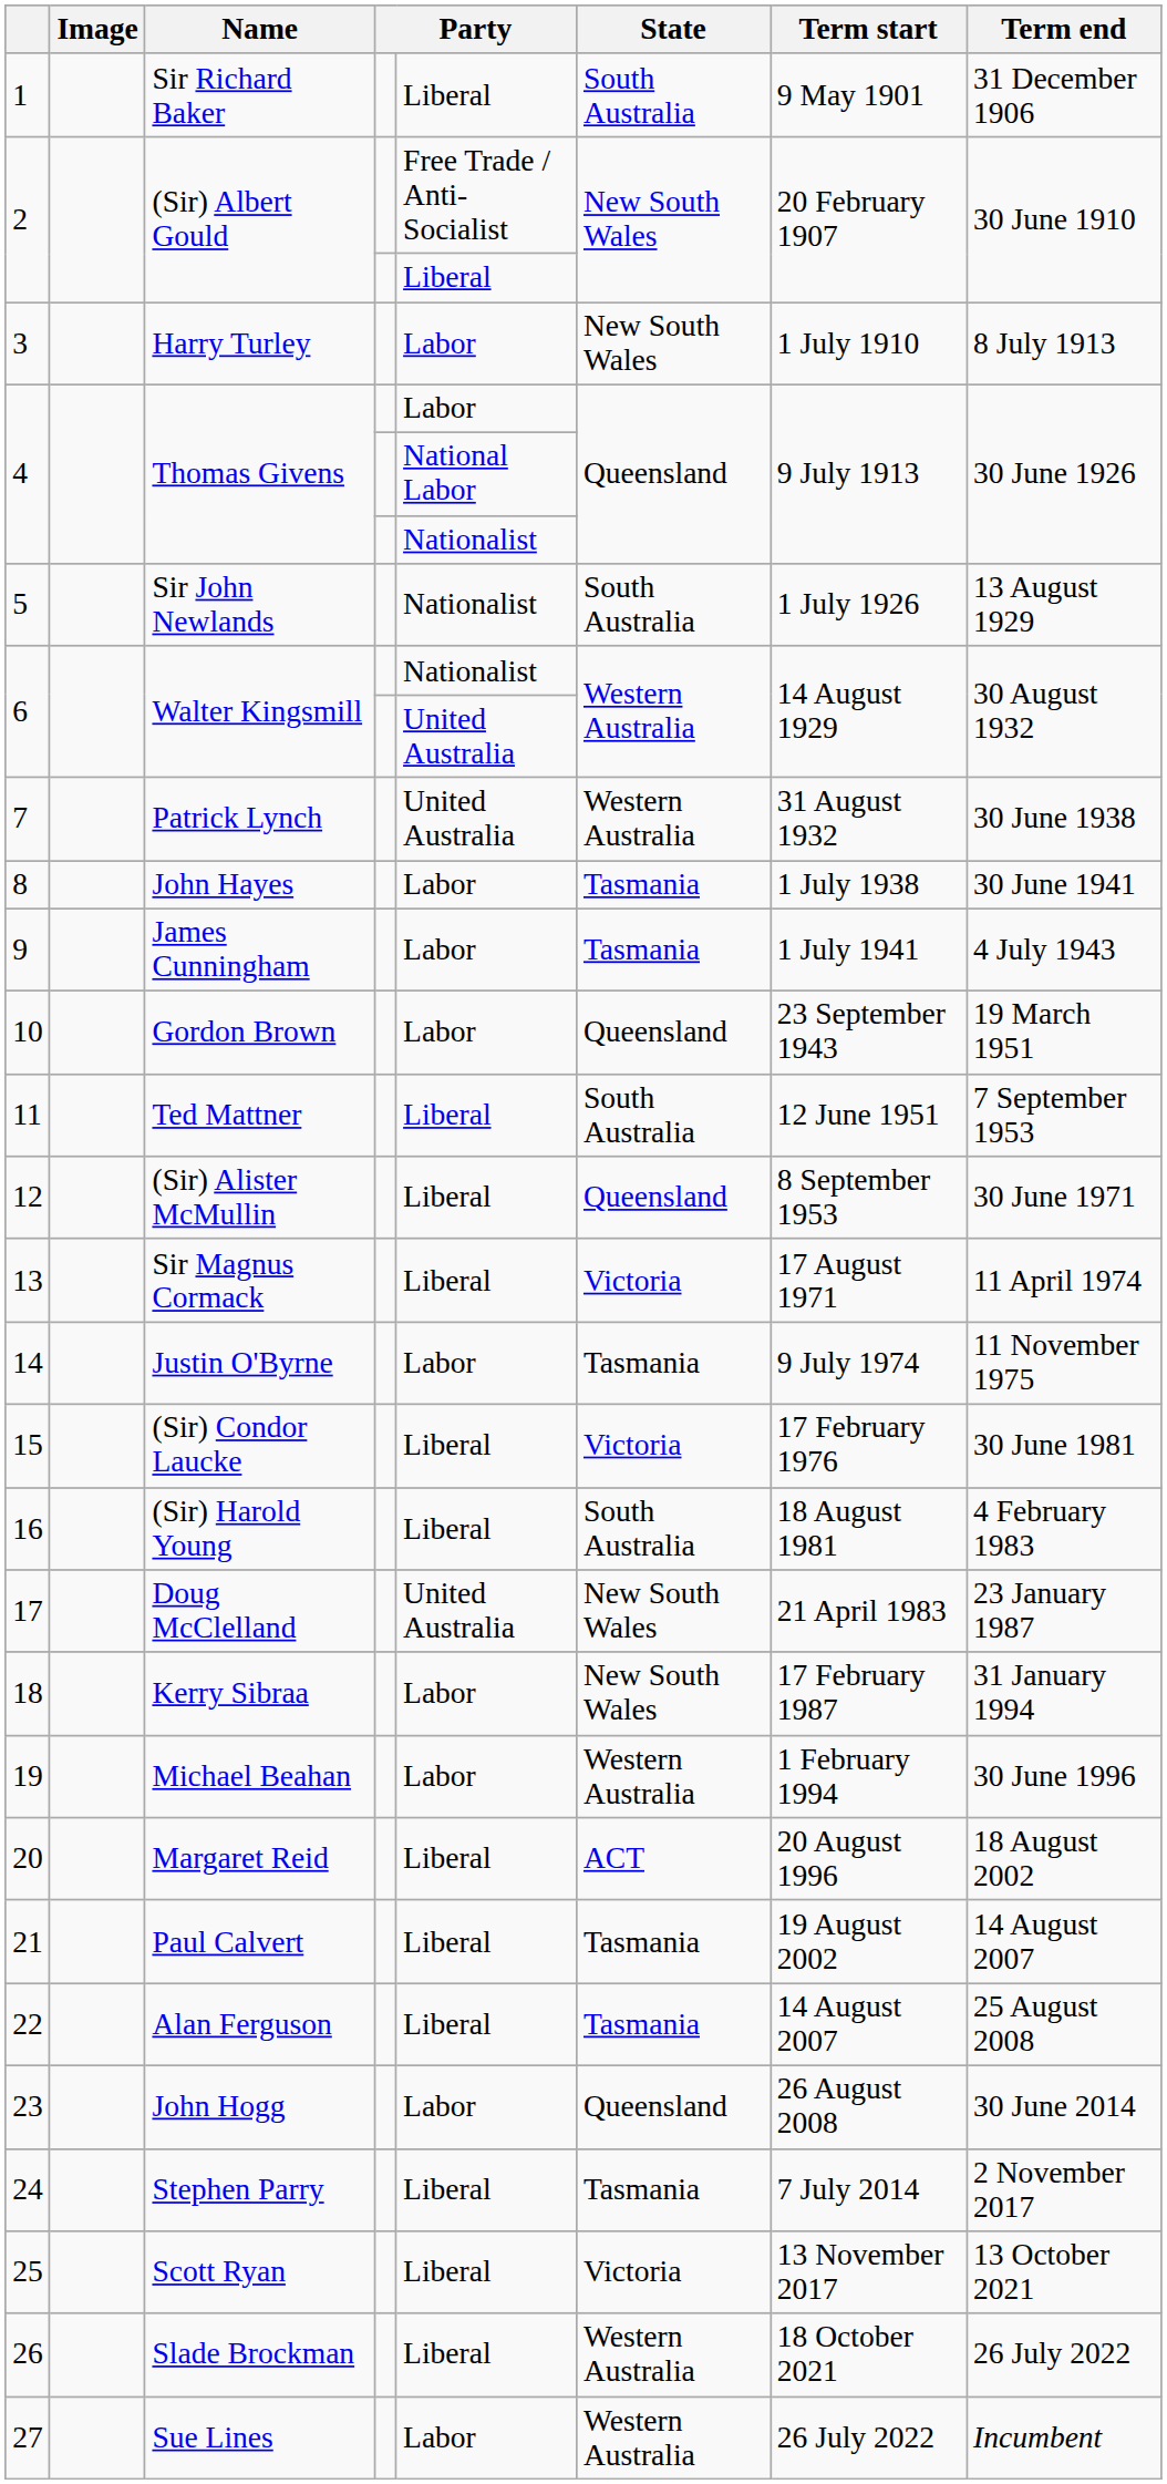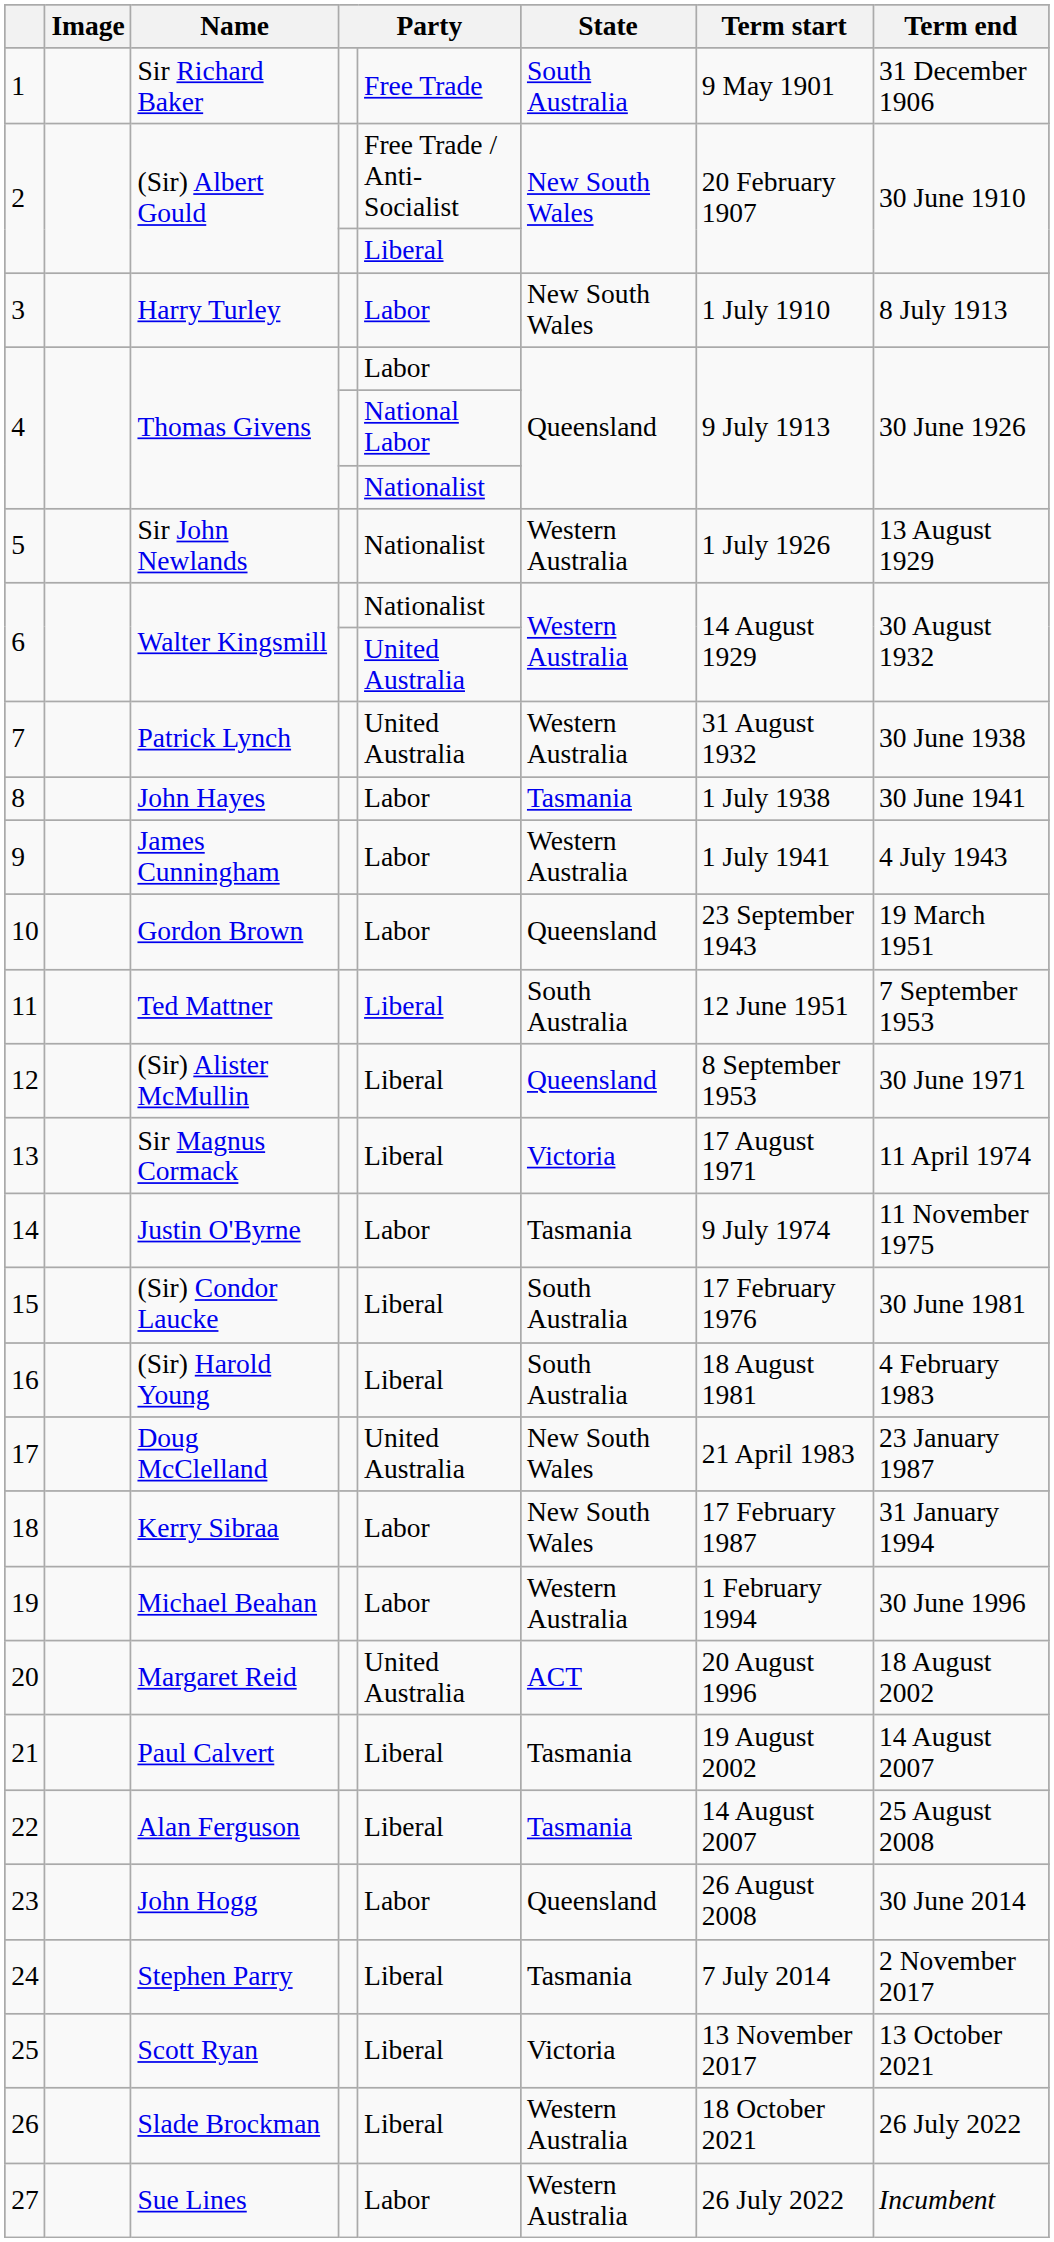1 | column 5: Liberal -> Free Trade
5 | State: South Australia -> Western Australia
9 | State: Tasmania -> Western Australia
15 | State: Victoria -> South Australia
20 | column 5: Liberal -> United Australia
